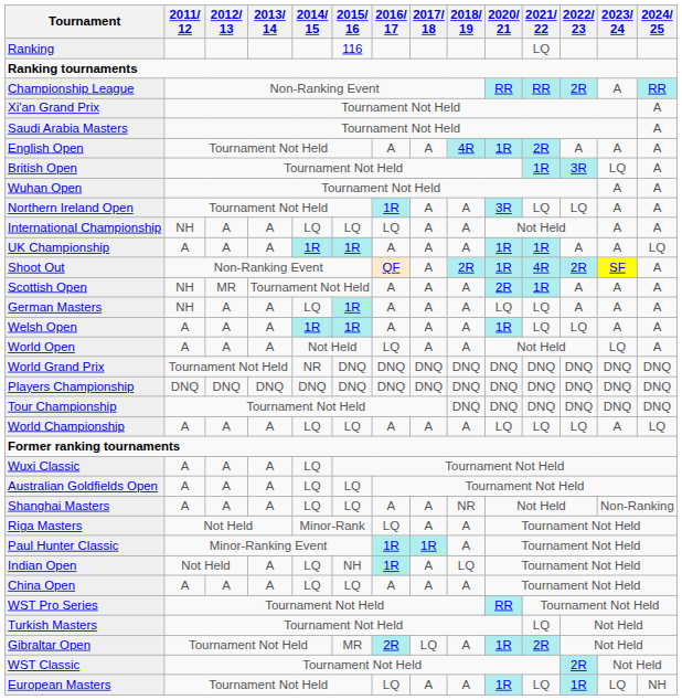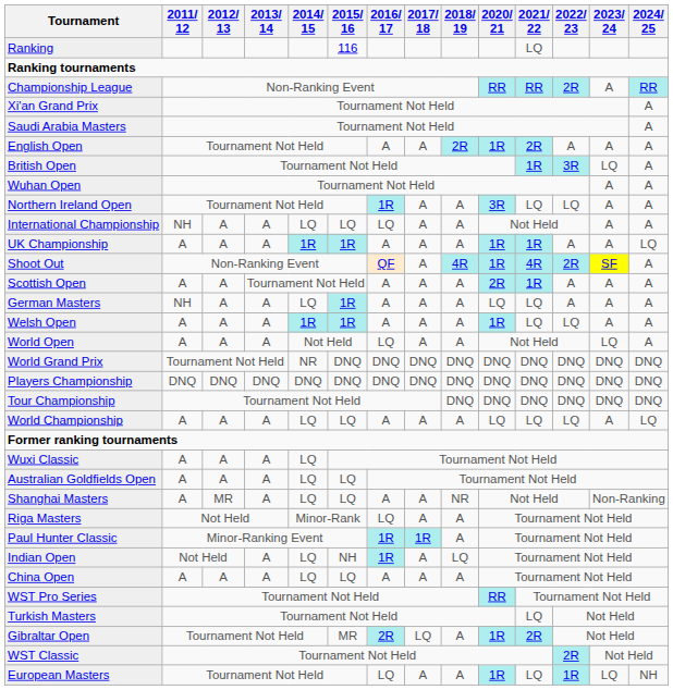English Open | 2018/ 19: 4R -> 2R
Shoot Out | 2018/ 19: 2R -> 4R
Scottish Open | 2011/ 12: NH -> A
Scottish Open | 2012/ 13: MR -> A
Shanghai Masters | 2012/ 13: A -> MR
